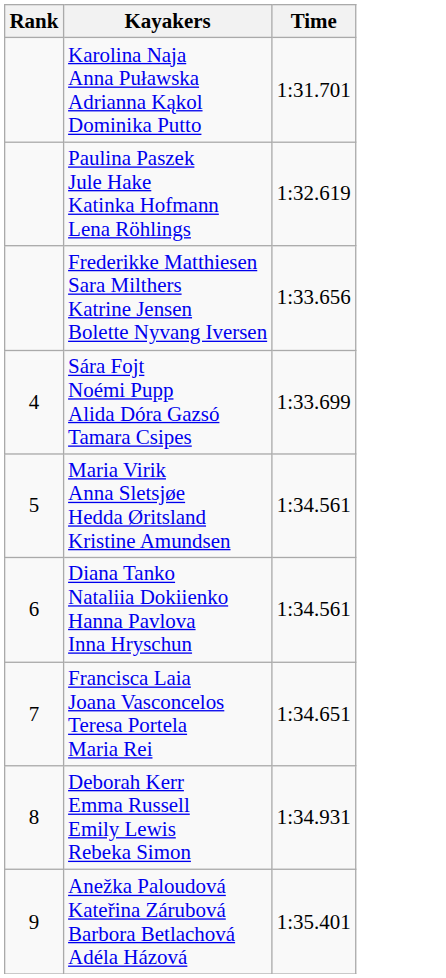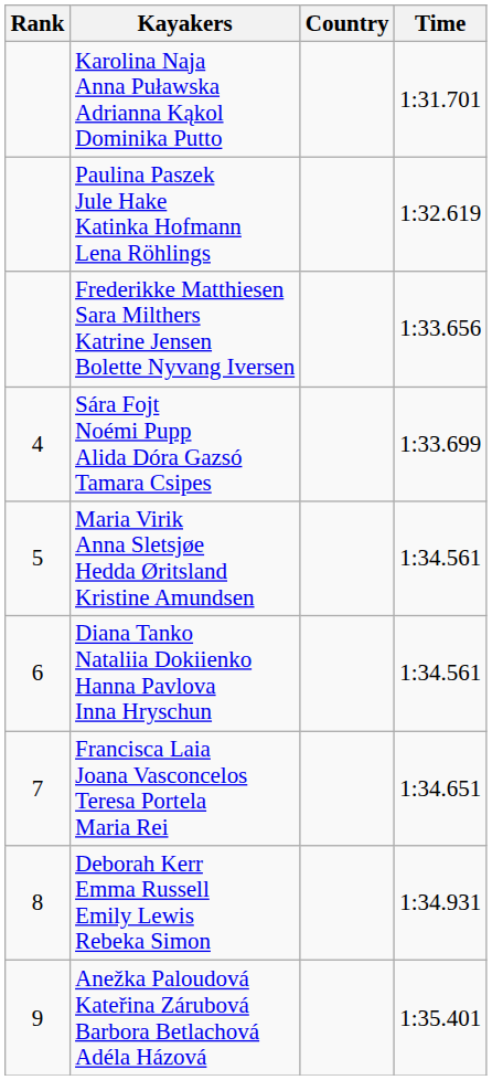+ column: Country
